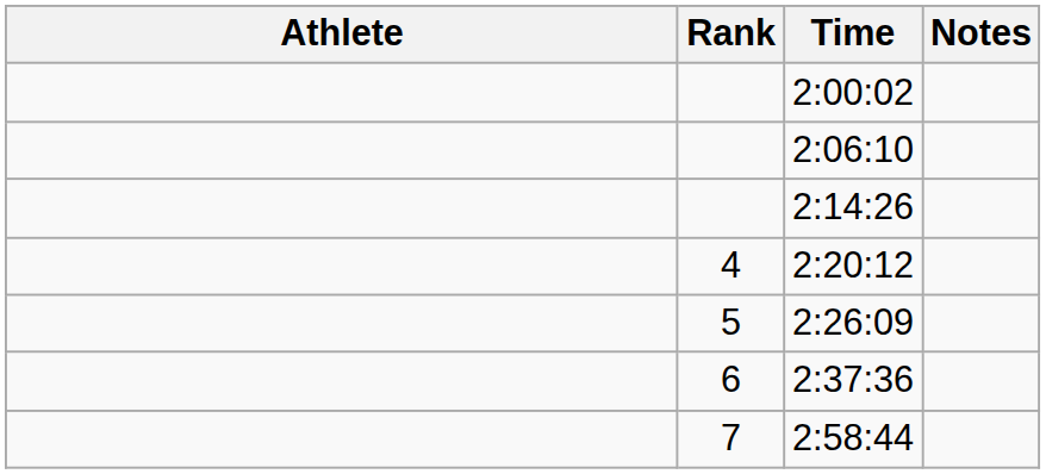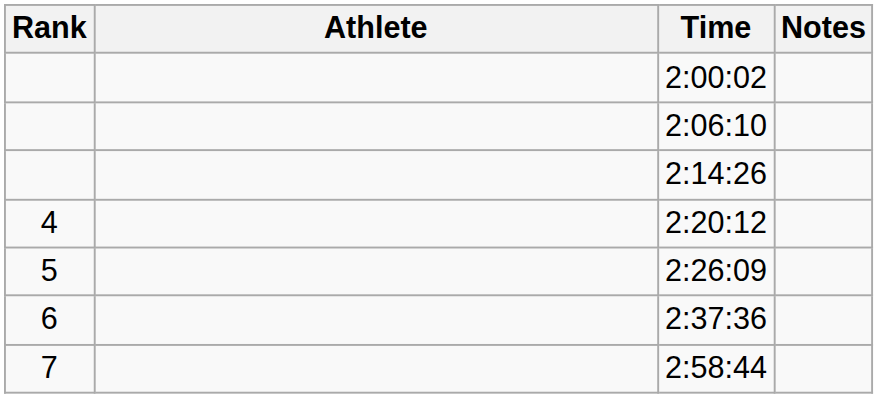columns swapped: Rank <-> Athlete
